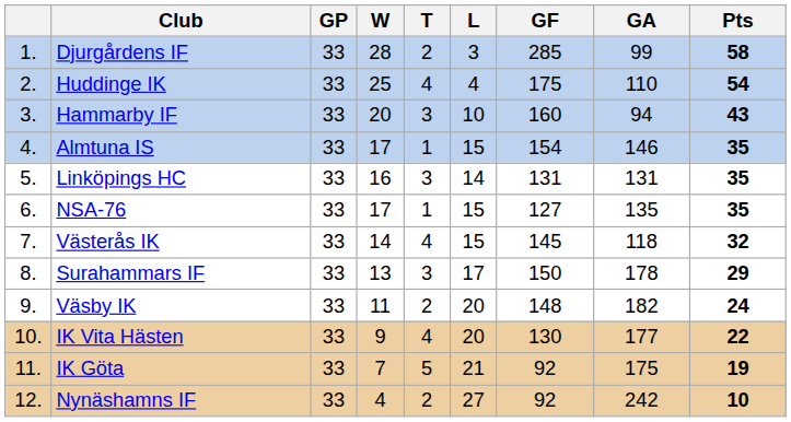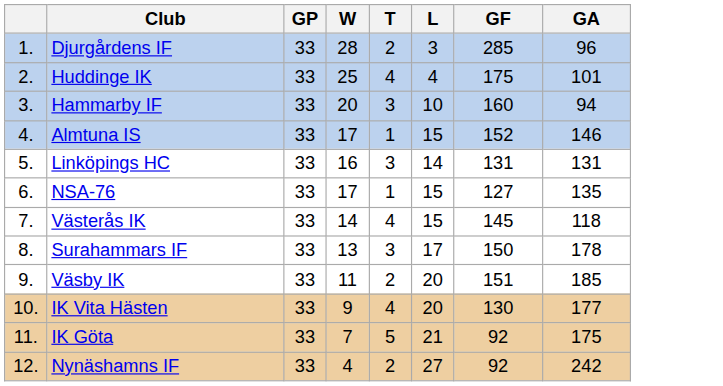- column: Pts | 58 | 54 | 43 | 35 | 35 | 35 | 32 | 29 | 24 | 22 | 19 | 10
Djurgårdens IF | GA: 99 -> 96
Huddinge IK | GA: 110 -> 101
Almtuna IS | GF: 154 -> 152
Väsby IK | GF: 148 -> 151
Väsby IK | GA: 182 -> 185
